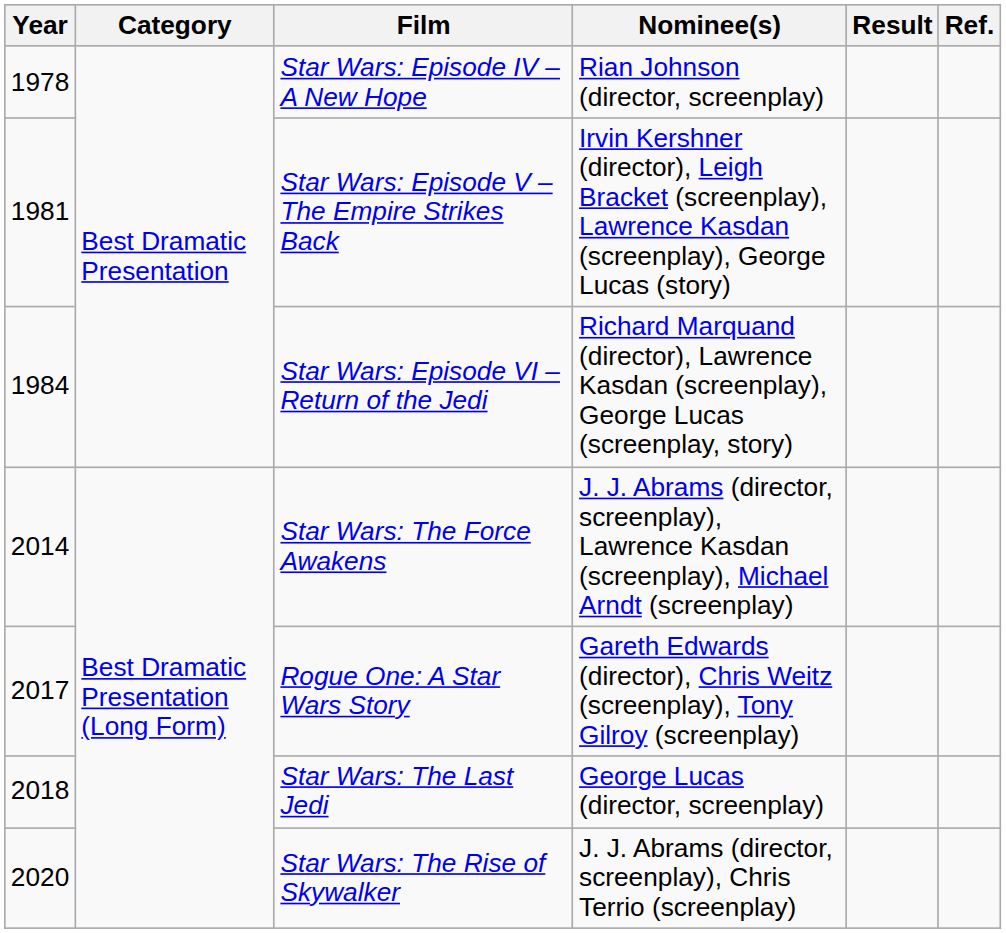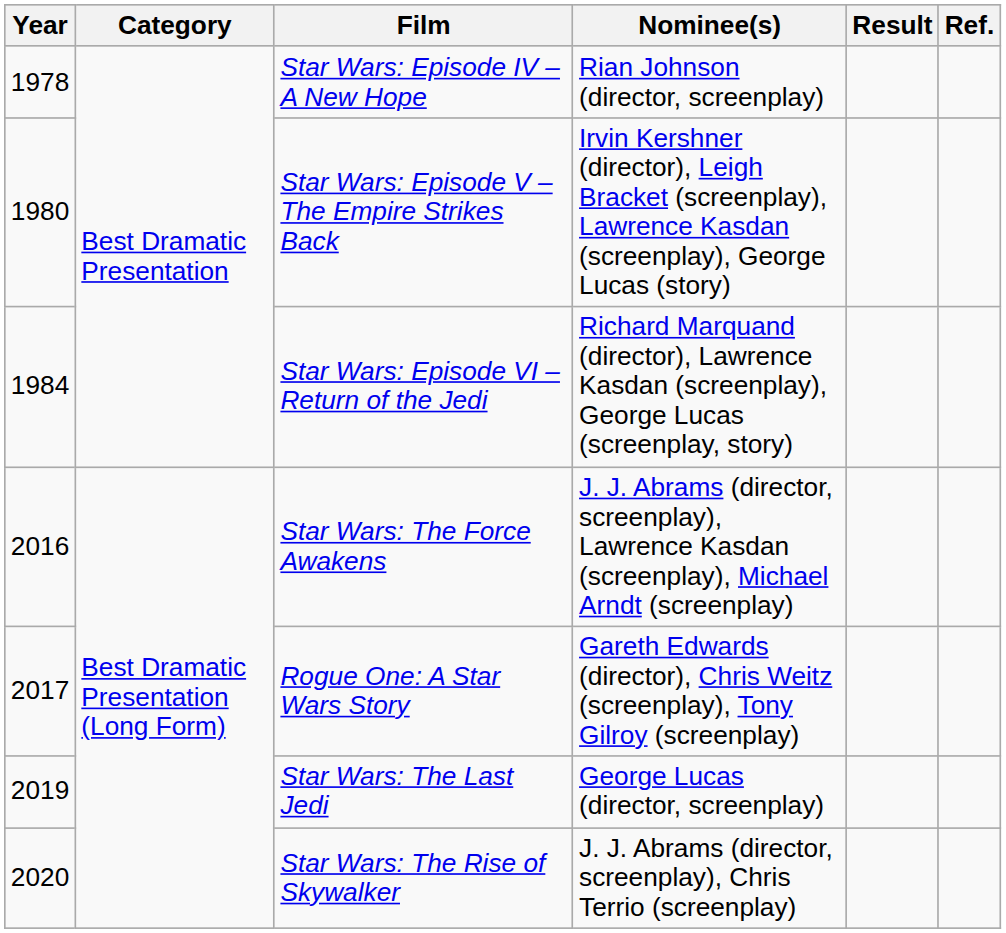Star Wars: Episode V – The Empire Strikes Back | Year: 1981 -> 1980
Star Wars: The Force Awakens | Year: 2014 -> 2016
Star Wars: The Last Jedi | Year: 2018 -> 2019
